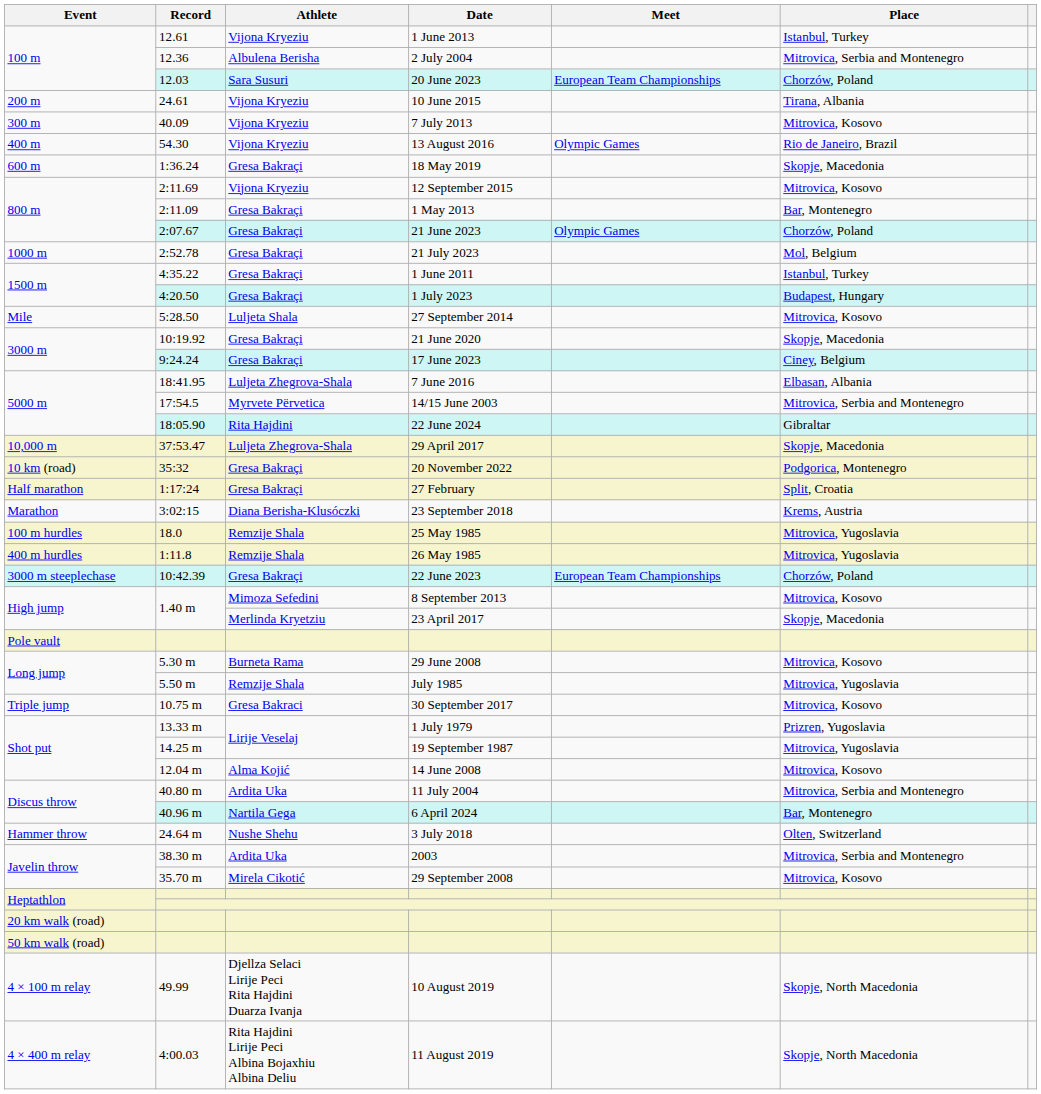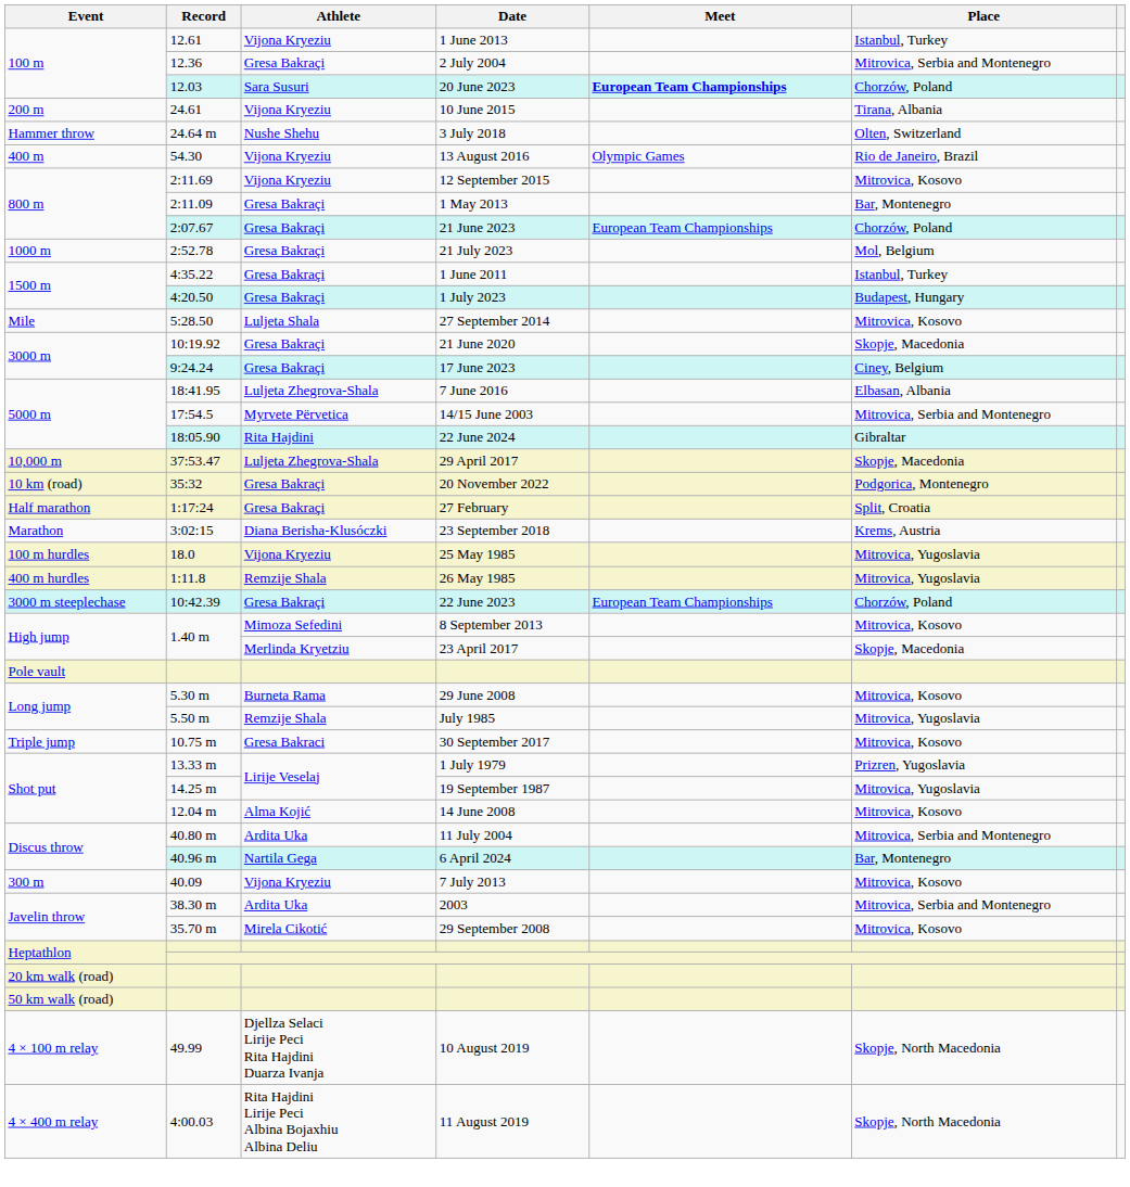2 July 2004 | Athlete: Albulena Berisha -> Gresa Bakraçi
20 June 2023 | Meet: normal -> bold
rows swapped: 7 July 2013 <-> 3 July 2018
- row: 600 m | 1:36.24 | Gresa Bakraçi | 18 May 2019 | Skopje, Macedonia
21 June 2023 | Meet: Olympic Games -> European Team Championships
25 May 1985 | Athlete: Remzije Shala -> Vijona Kryeziu
